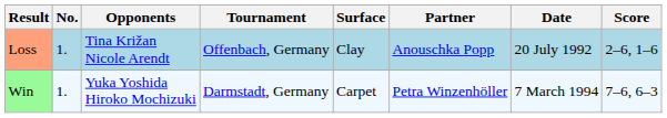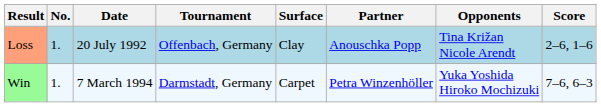columns swapped: Date <-> Opponents
